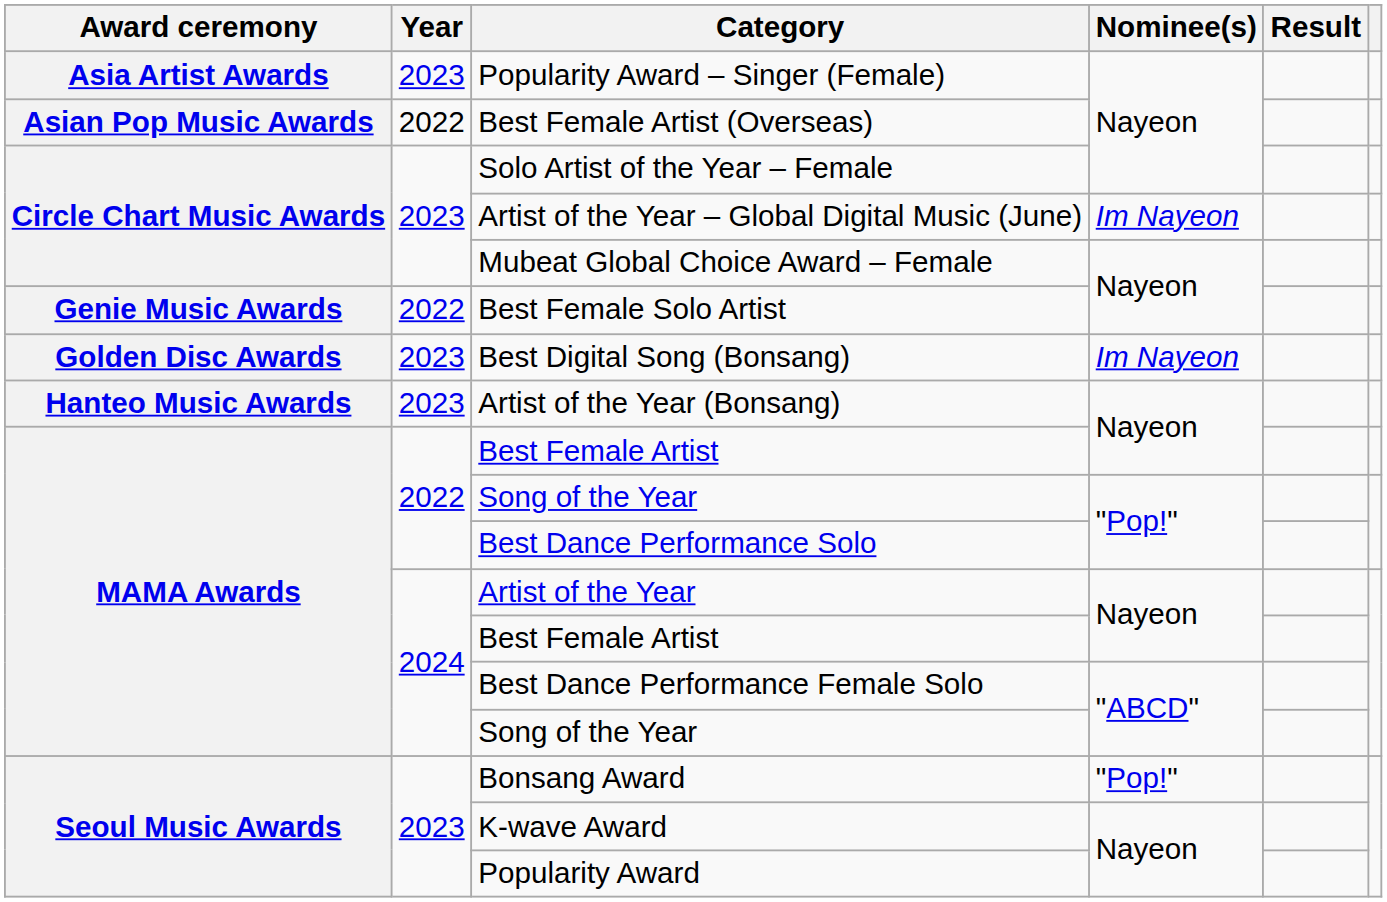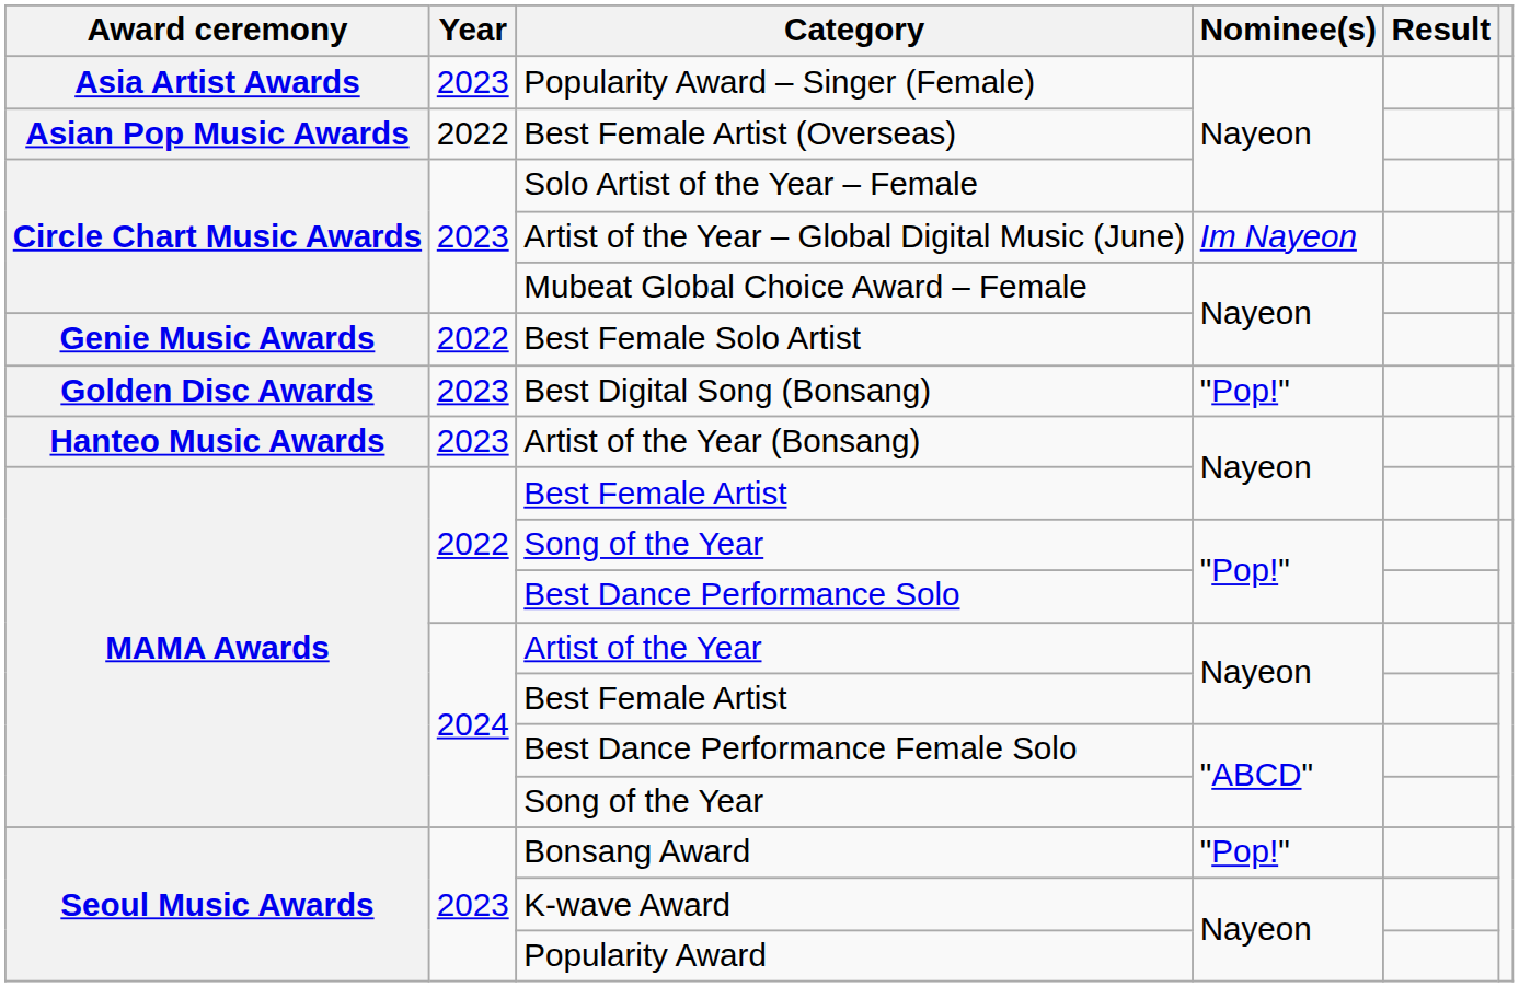Best Digital Song (Bonsang) | Nominee(s): Im Nayeon -> "Pop!"
